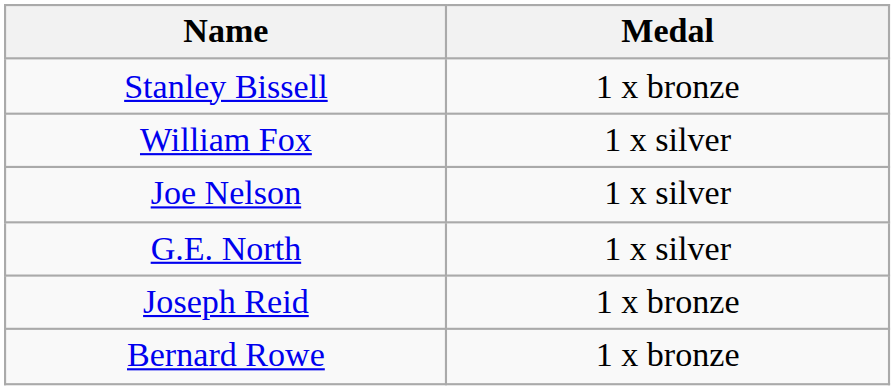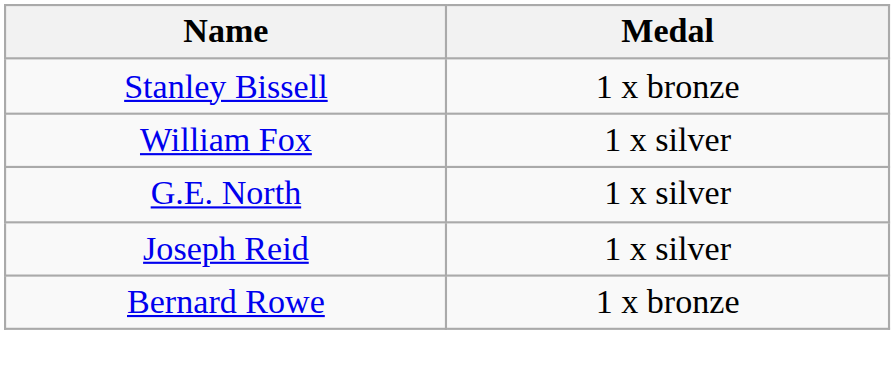- row: Joe Nelson | 1 x silver
Joseph Reid | Medal: 1 x bronze -> 1 x silver
